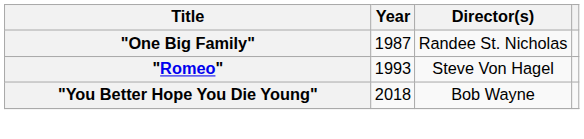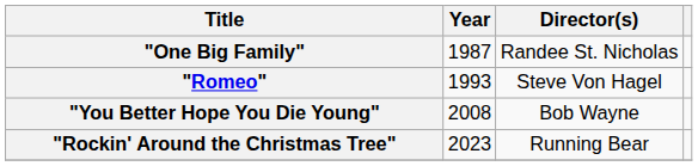"You Better Hope You Die Young" | Year: 2018 -> 2008
+ row: "Rockin' Around the Christmas Tree" | 2023 | Running Bear
